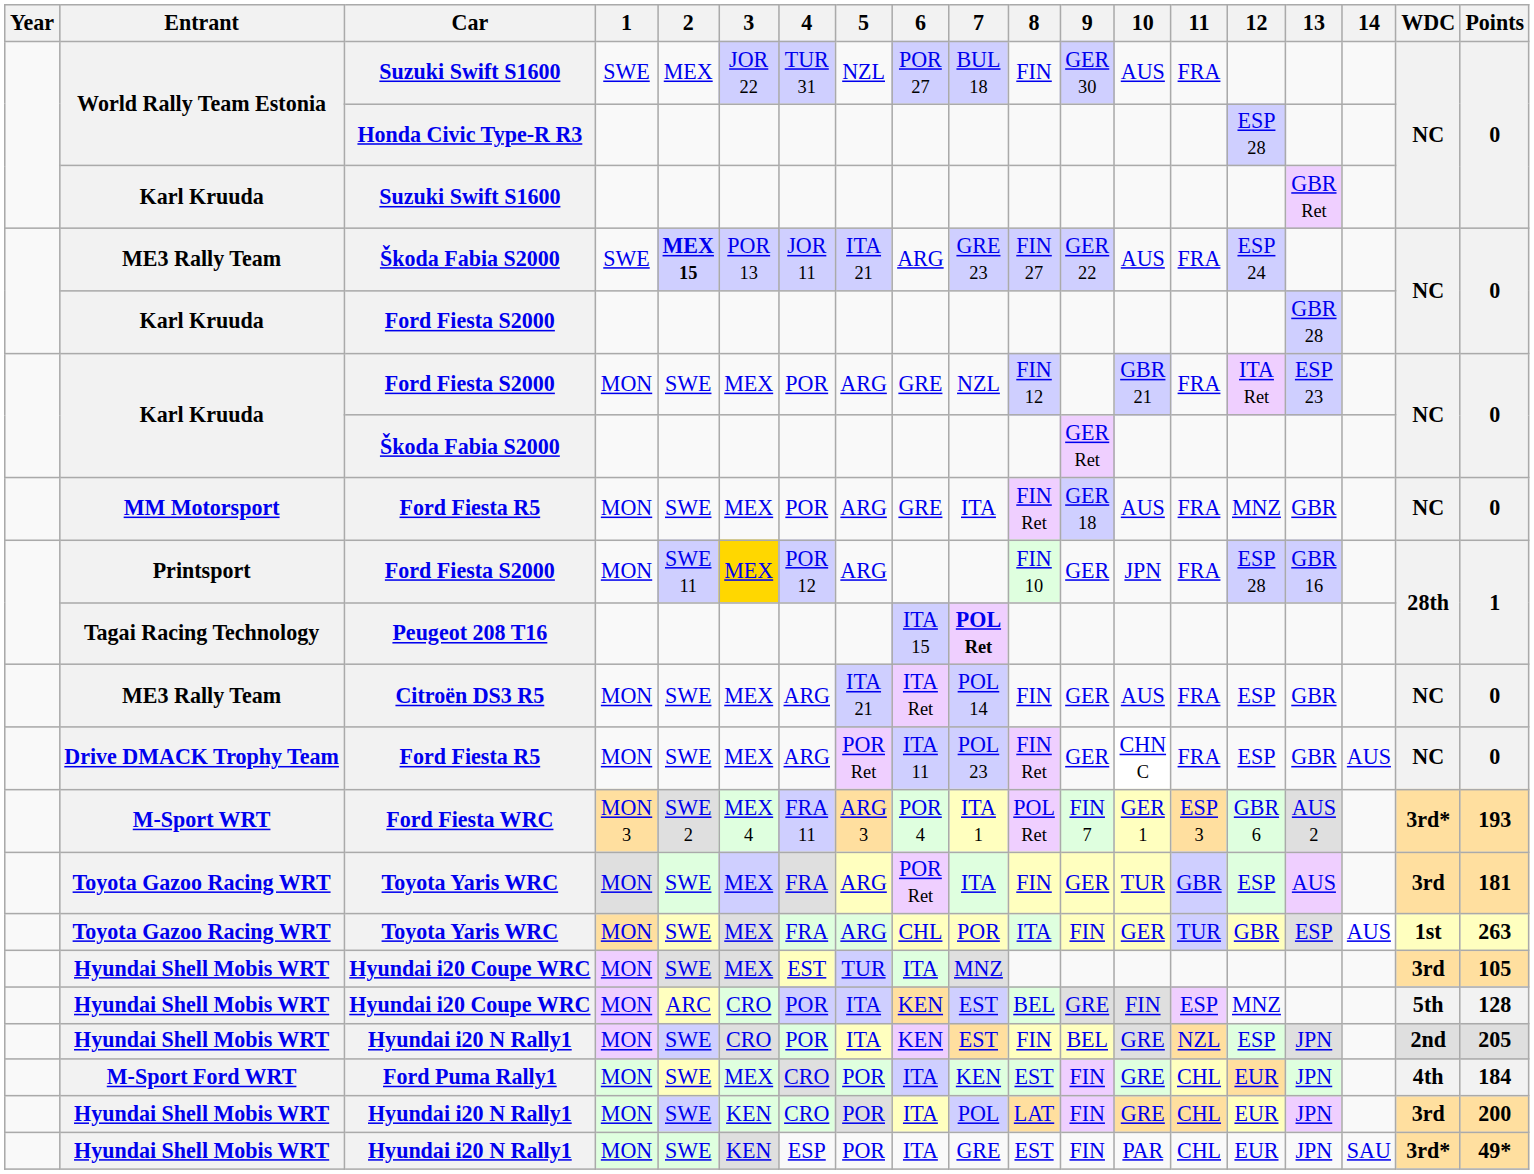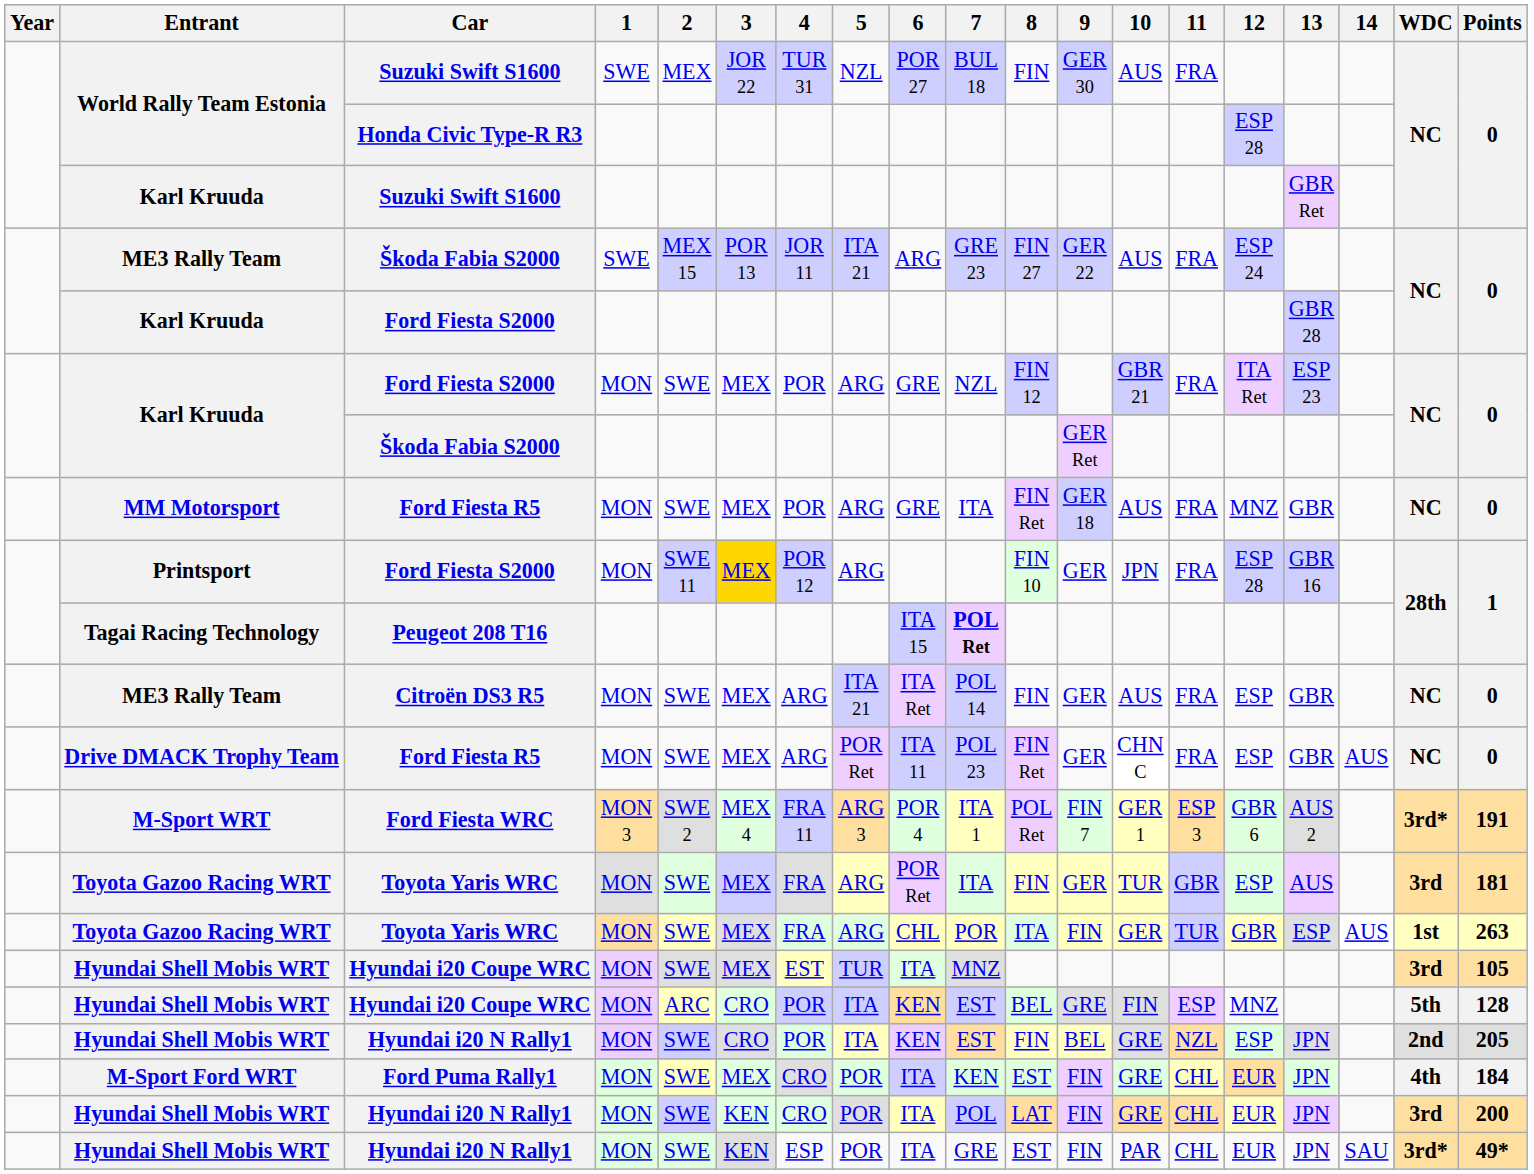ME3 Rally Team / Škoda Fabia S2000 | 2: bold -> normal
Ford Fiesta WRC | Points: 193 -> 191
